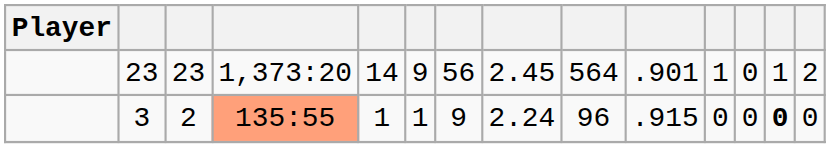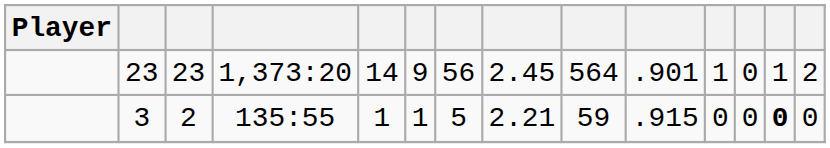3 | column 4: lightsalmon background -> no background
3 | column 7: 9 -> 5
3 | column 8: 2.24 -> 2.21
3 | column 9: 96 -> 59
